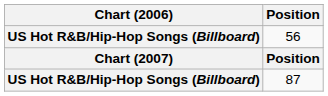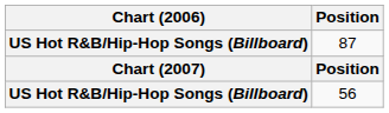rows swapped: 56 <-> 87
